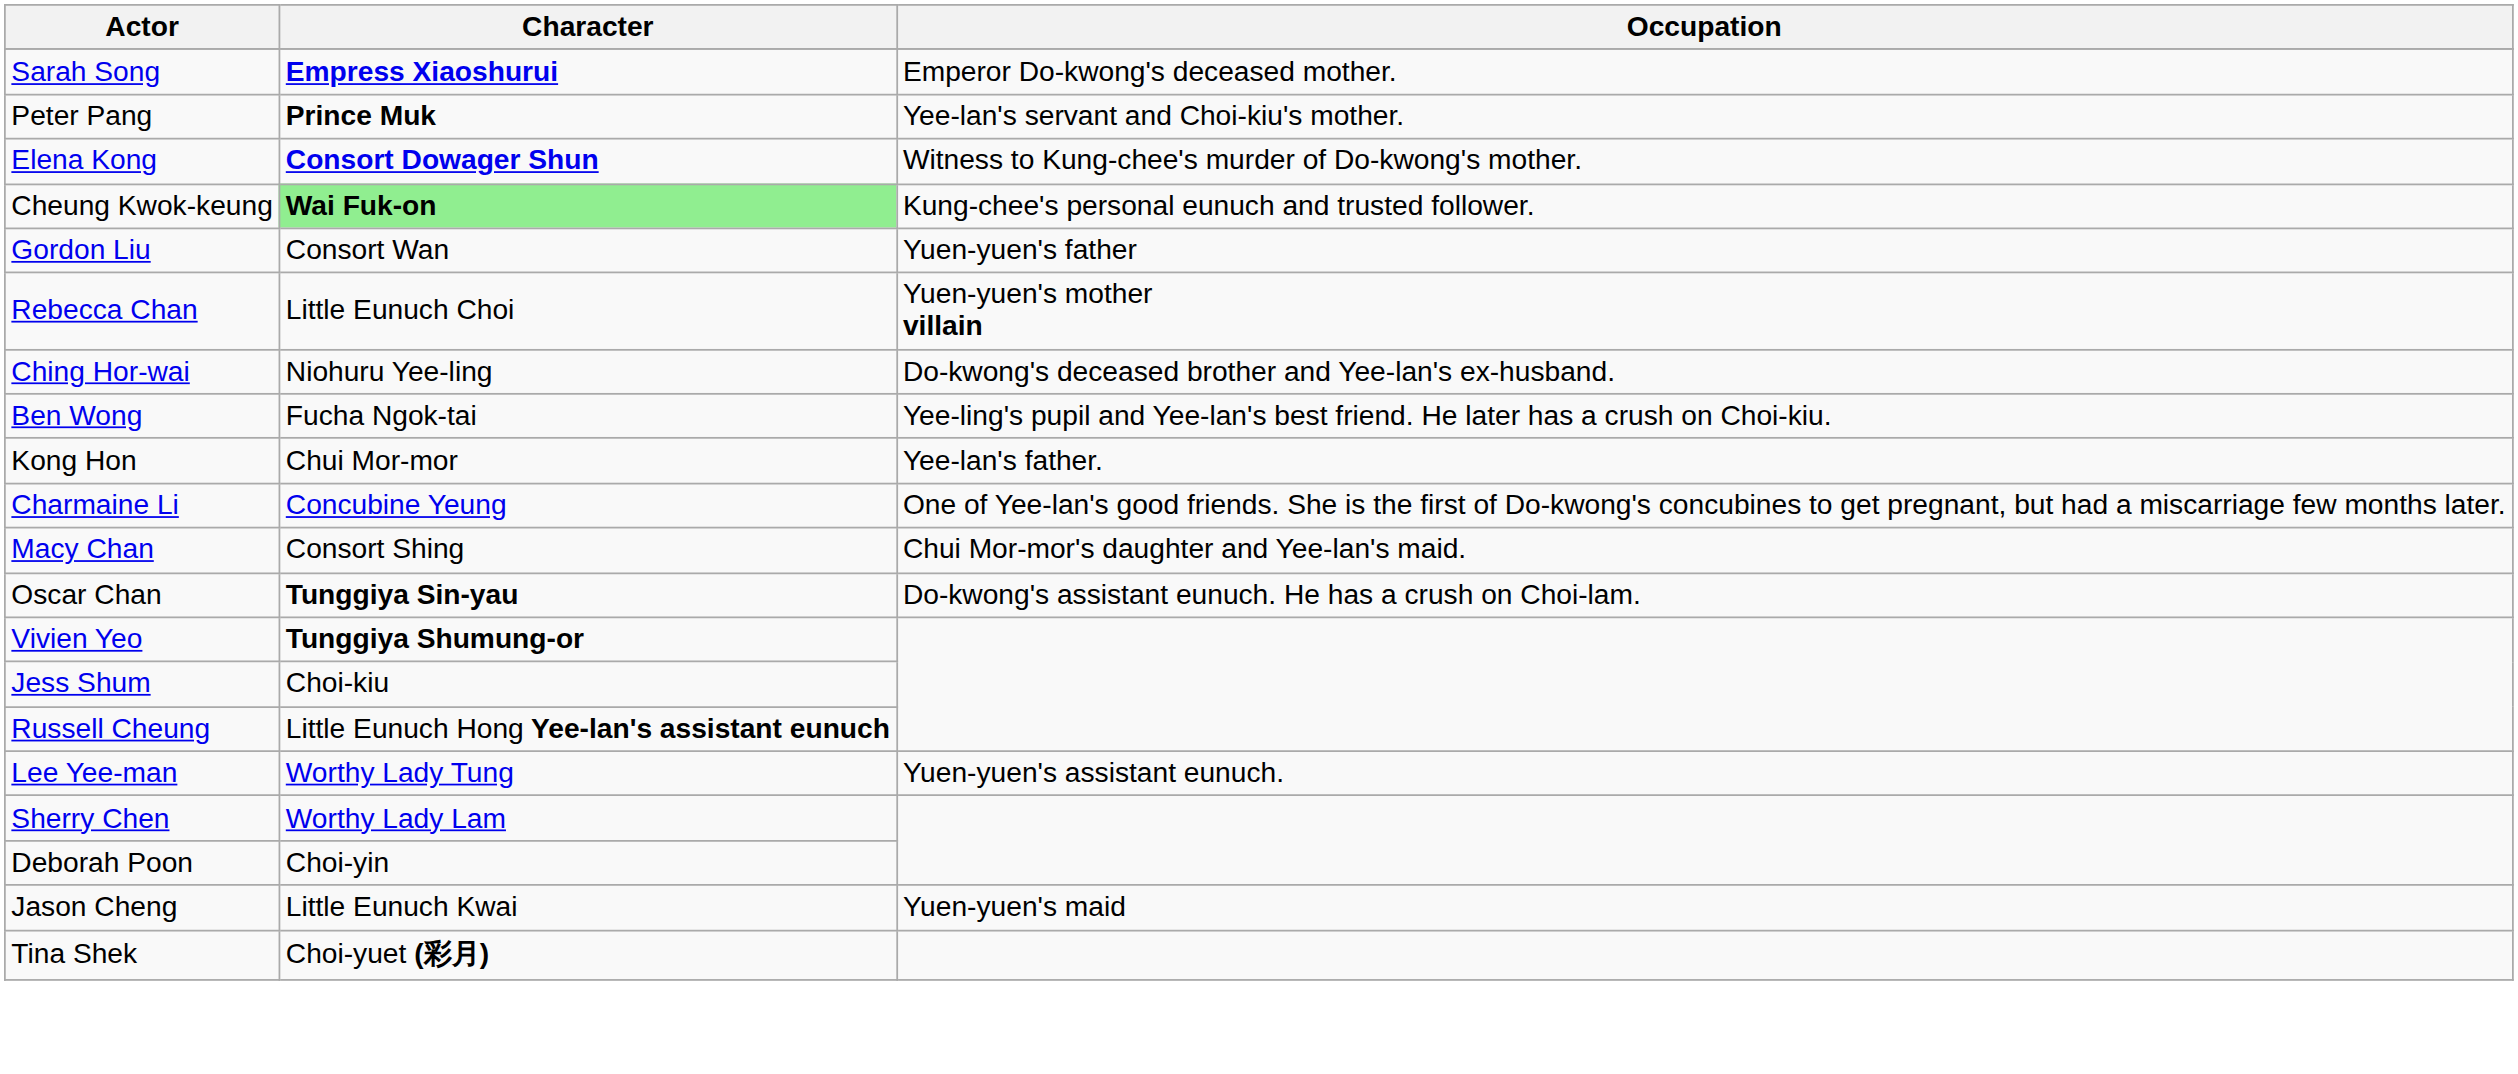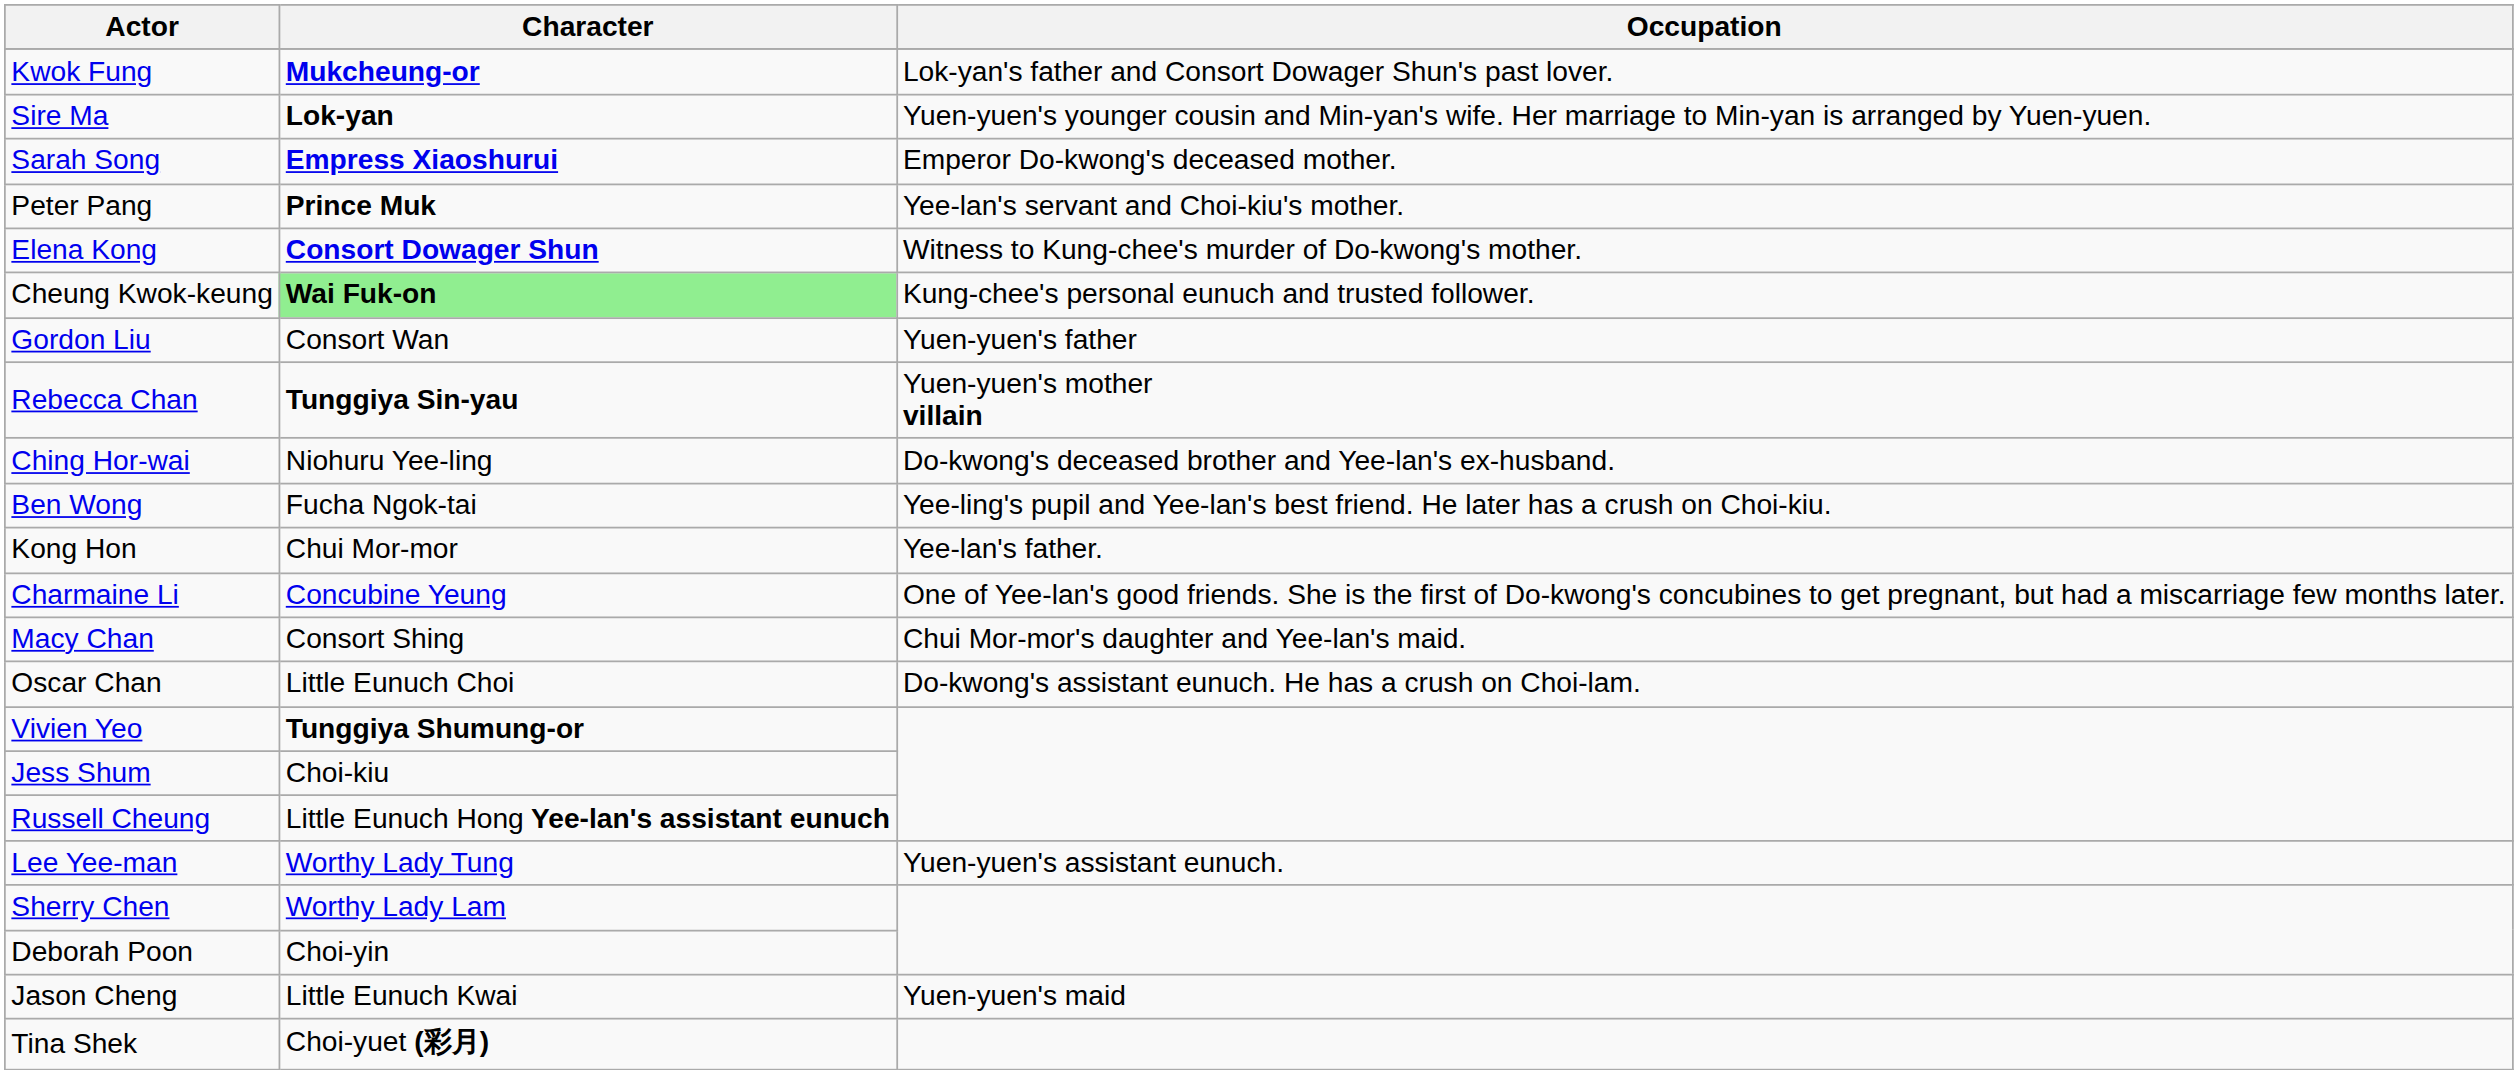+ row: Kwok Fung | Mukcheung-or | Lok-yan's father and Consort Dowager Shun's past lover.
+ row: Sire Ma | Lok-yan | Yuen-yuen's younger cousin and Min-yan's wife. Her marriage to Min-yan is arranged by Yuen-yuen.
Rebecca Chan | Character: Little Eunuch Choi -> Tunggiya Sin-yau
Oscar Chan | Character: Tunggiya Sin-yau -> Little Eunuch Choi
